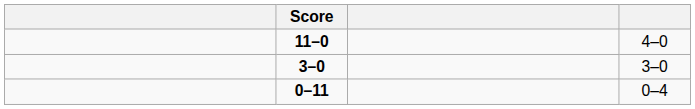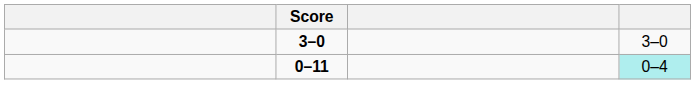- row: 11–0 | 4–0
0–11 | column 4: no background -> paleturquoise background
